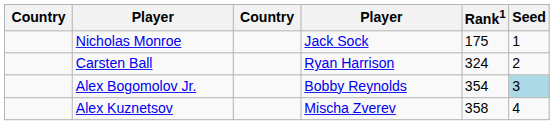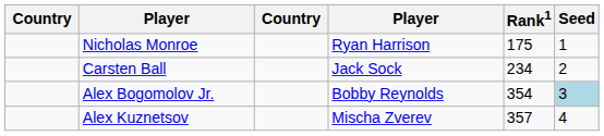Nicholas Monroe | column 4: Jack Sock -> Ryan Harrison
Carsten Ball | column 4: Ryan Harrison -> Jack Sock
Carsten Ball | Rank1: 324 -> 234
Alex Kuznetsov | Rank1: 358 -> 357
